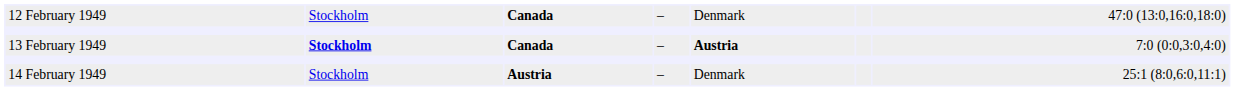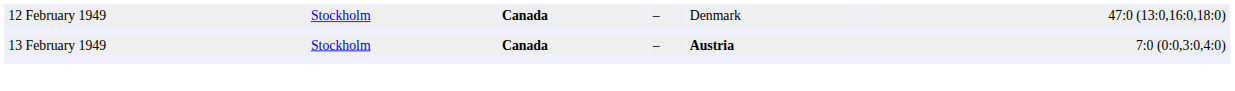13 February 1949 | column 2: bold -> normal
- row: 14 February 1949 | Stockholm | Austria | – | Denmark | 25:1 (8:0,6:0,11:1)
